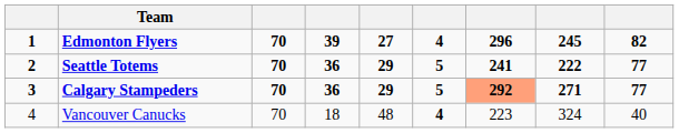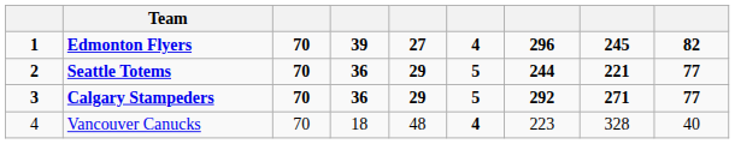Seattle Totems | column 7: 241 -> 244
Seattle Totems | column 8: 222 -> 221
Calgary Stampeders | column 7: lightsalmon background -> no background
Vancouver Canucks | column 8: 324 -> 328
